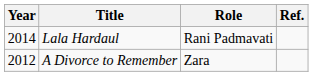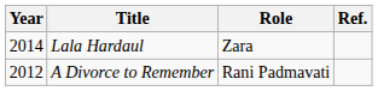Lala Hardaul | Role: Rani Padmavati -> Zara
A Divorce to Remember | Role: Zara -> Rani Padmavati
